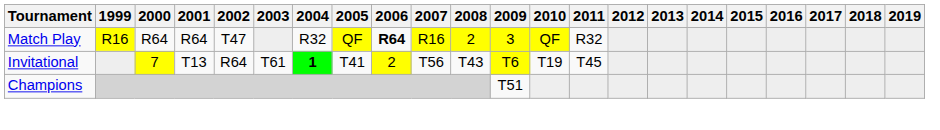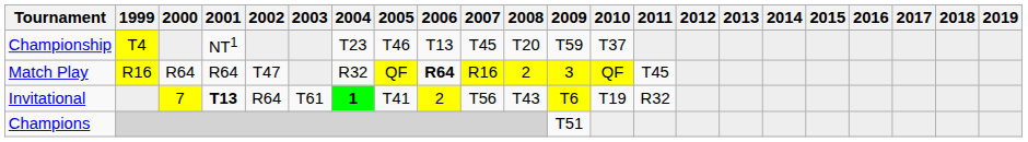+ row: Championship | T4 | NT1 | T23 | T46 | T13 | T45 | T20 | T59 | T37
Match Play | 2011: R32 -> T45
Invitational | 2001: normal -> bold
Invitational | 2011: T45 -> R32
